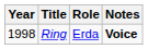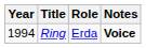Ring | Year: 1998 -> 1994
